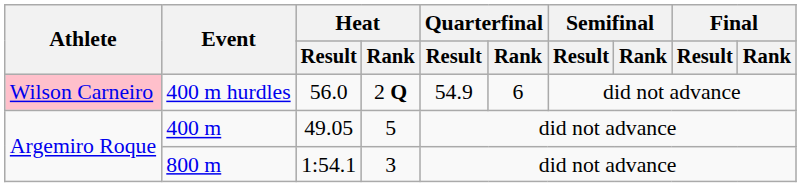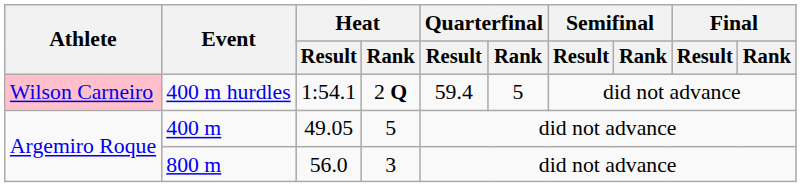400 m hurdles | Heat / Result: 56.0 -> 1:54.1
400 m hurdles | Quarterfinal / Result: 54.9 -> 59.4
400 m hurdles | Quarterfinal / Rank: 6 -> 5
800 m | Heat / Result: 1:54.1 -> 56.0
